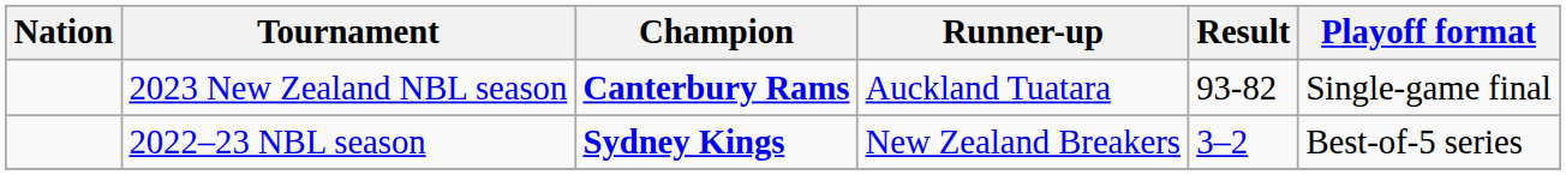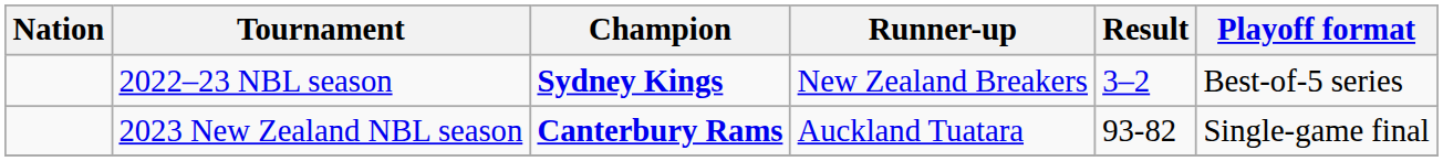rows swapped: 2022–23 NBL season <-> 2023 New Zealand NBL season
